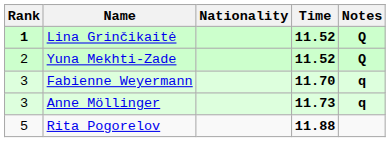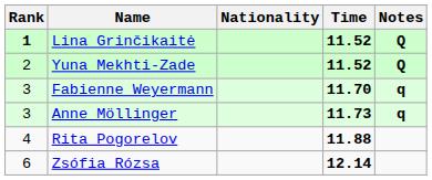Rita Pogorelov | Rank: 5 -> 4
+ row: 6 | Zsófia Rózsa | 12.14
